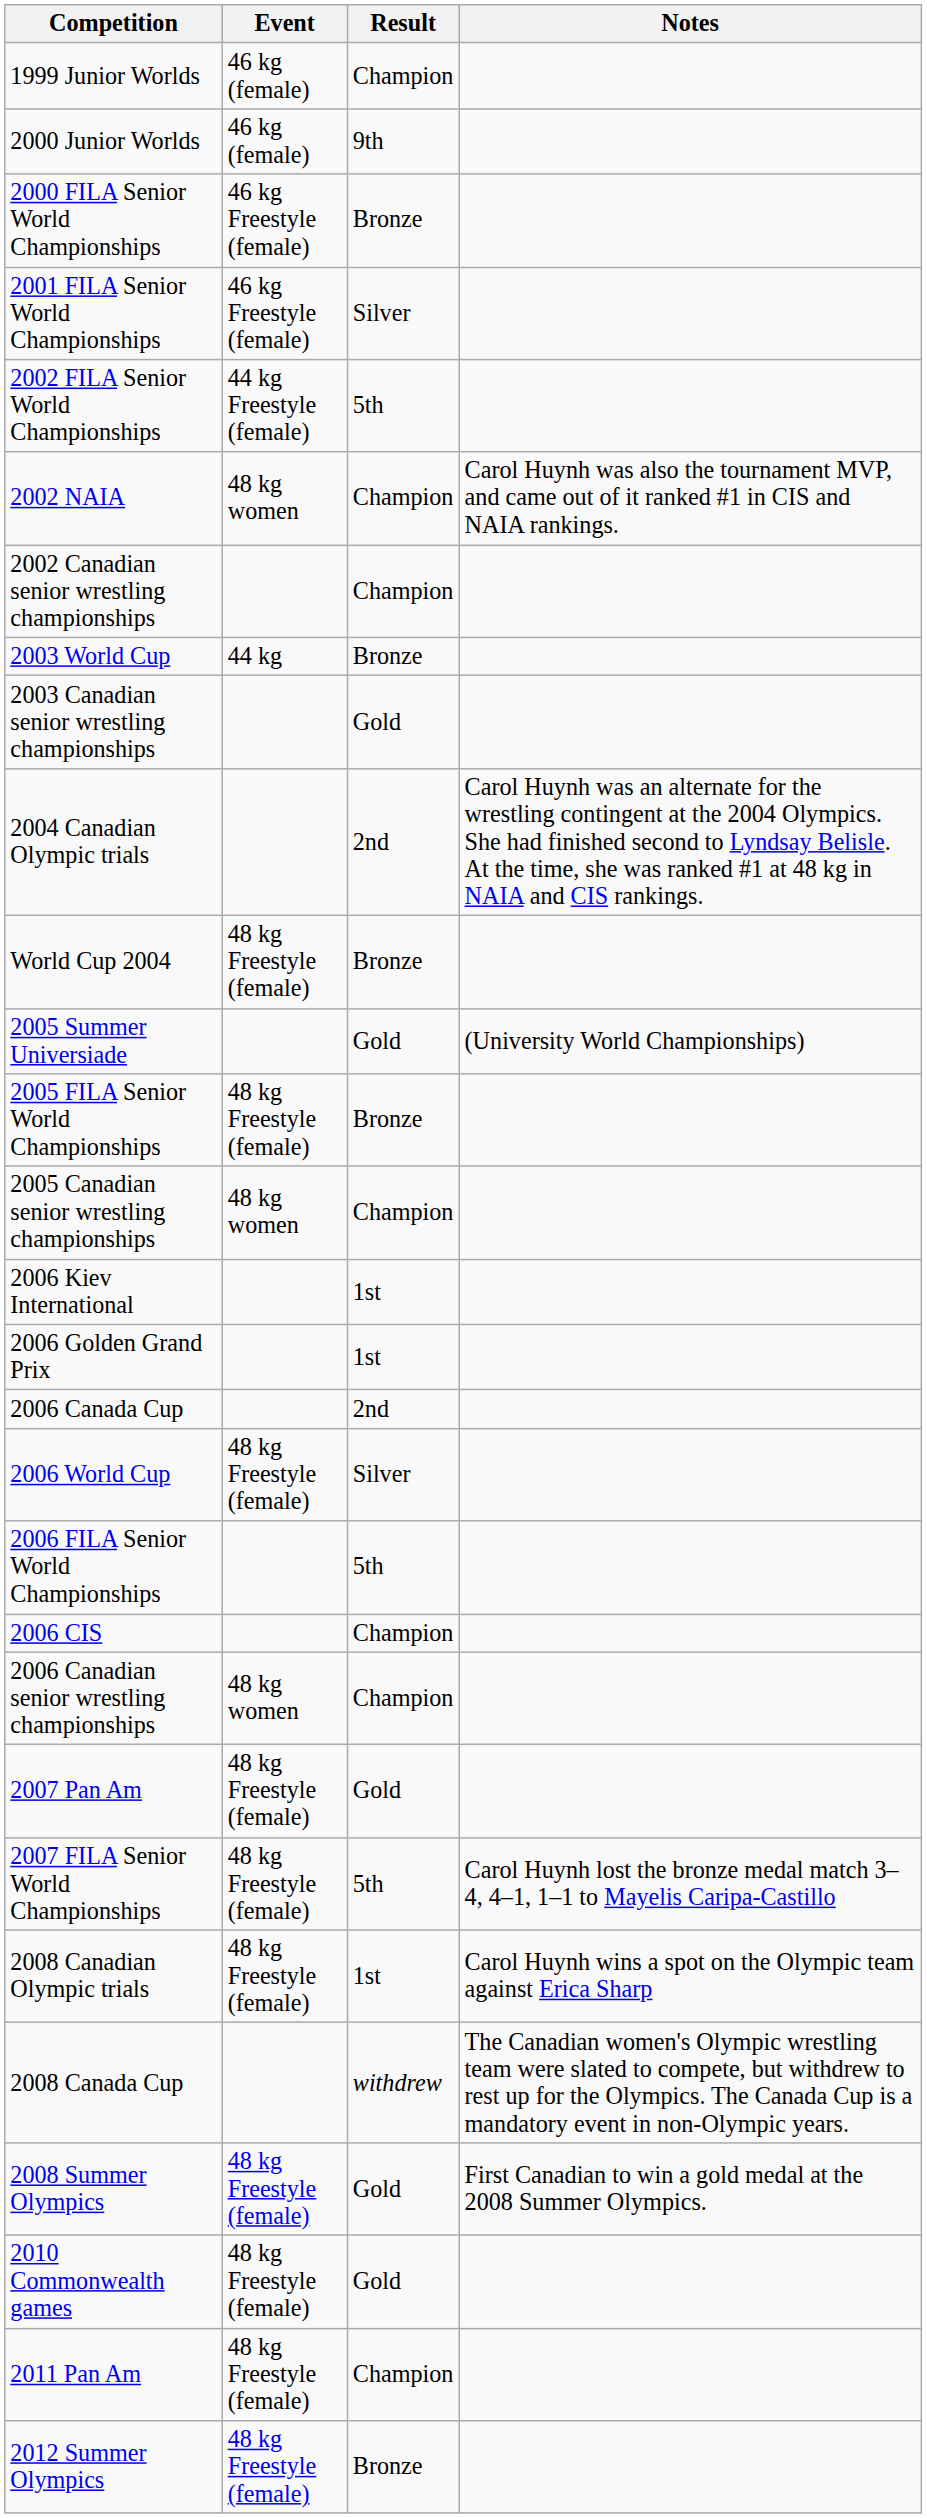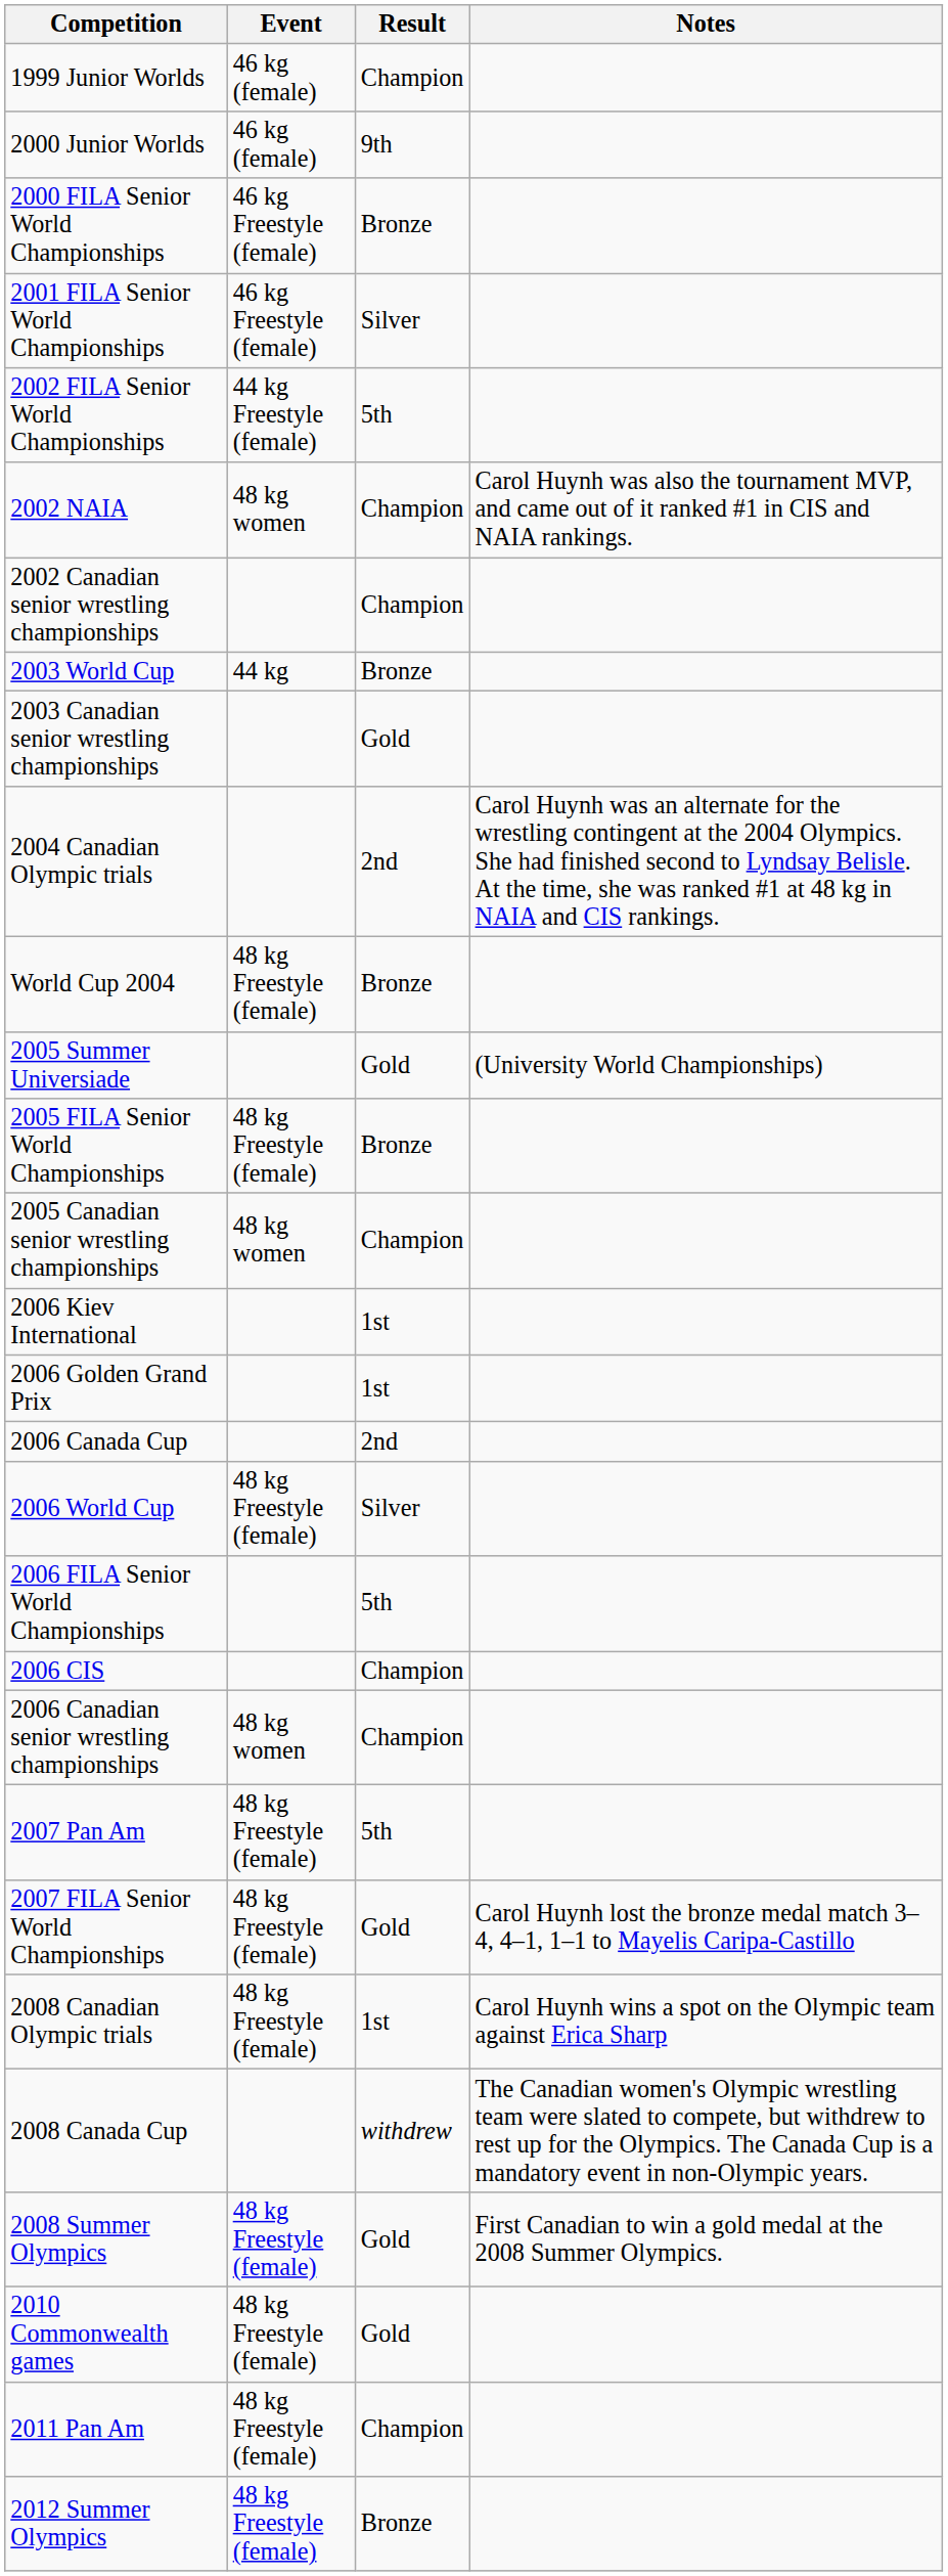2007 Pan Am | Result: Gold -> 5th
2007 FILA Senior World Championships | Result: 5th -> Gold
